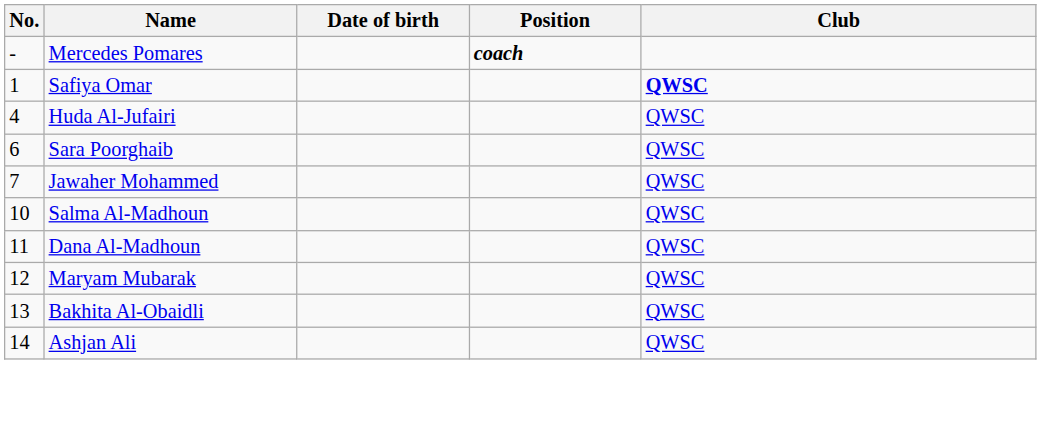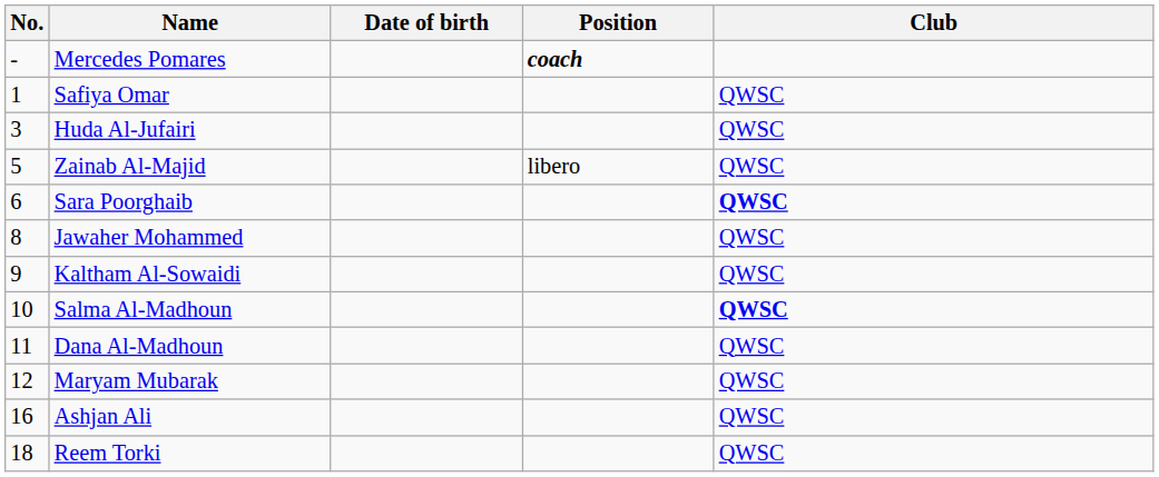Safiya Omar | Club: bold -> normal
Huda Al-Jufairi | No.: 4 -> 3
+ row: 5 | Zainab Al-Majid | libero | QWSC
Sara Poorghaib | Club: normal -> bold
Jawaher Mohammed | No.: 7 -> 8
+ row: 9 | Kaltham Al-Sowaidi | QWSC
Salma Al-Madhoun | Club: normal -> bold
- row: 13 | Bakhita Al-Obaidli | QWSC
Ashjan Ali | No.: 14 -> 16
+ row: 18 | Reem Torki | QWSC
